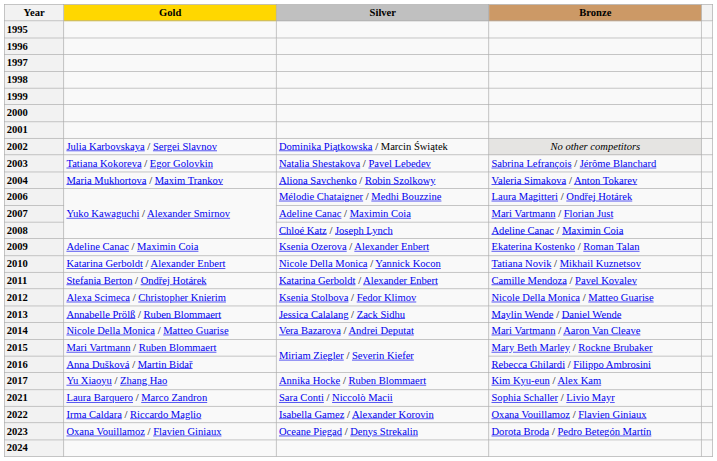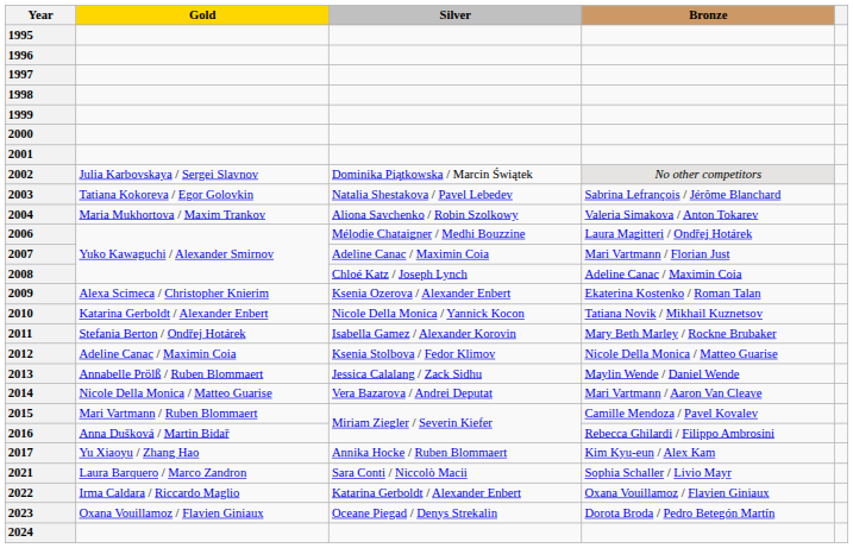2009 | Gold: Adeline Canac / Maximin Coia -> Alexa Scimeca / Christopher Knierim
2011 | Silver: Katarina Gerboldt / Alexander Enbert -> Isabella Gamez / Alexander Korovin
2011 | Bronze: Camille Mendoza / Pavel Kovalev -> Mary Beth Marley / Rockne Brubaker
2012 | Gold: Alexa Scimeca / Christopher Knierim -> Adeline Canac / Maximin Coia
2015 | Bronze: Mary Beth Marley / Rockne Brubaker -> Camille Mendoza / Pavel Kovalev
2022 | Silver: Isabella Gamez / Alexander Korovin -> Katarina Gerboldt / Alexander Enbert
